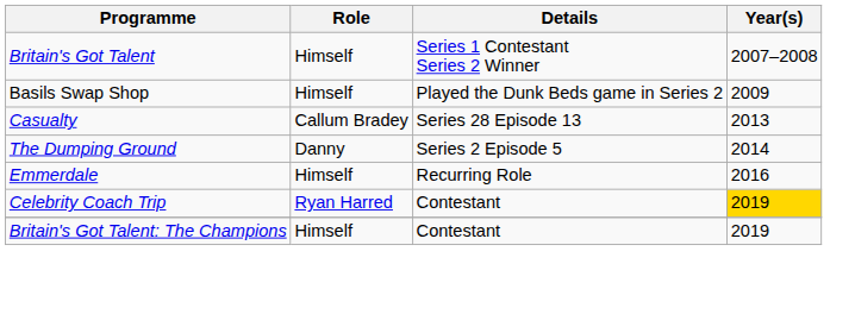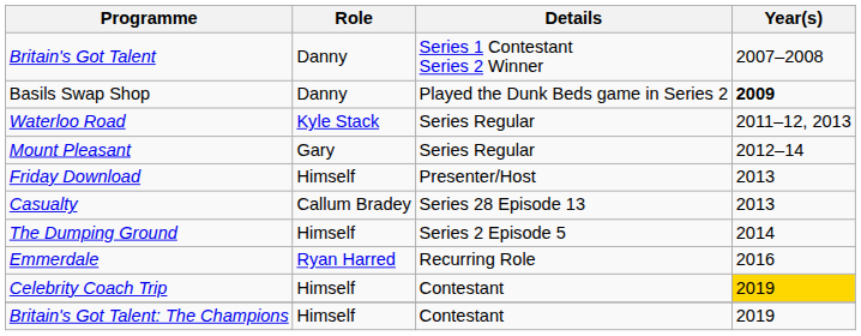Britain's Got Talent | Role: Himself -> Danny
Basils Swap Shop | Role: Himself -> Danny
Basils Swap Shop | Year(s): normal -> bold
+ row: Waterloo Road | Kyle Stack | Series Regular | 2011–12, 2013
+ row: Mount Pleasant | Gary | Series Regular | 2012–14
+ row: Friday Download | Himself | Presenter/Host | 2013
The Dumping Ground | Role: Danny -> Himself
Emmerdale | Role: Himself -> Ryan Harred
Celebrity Coach Trip | Role: Ryan Harred -> Himself
